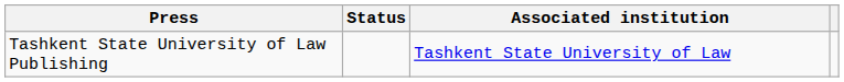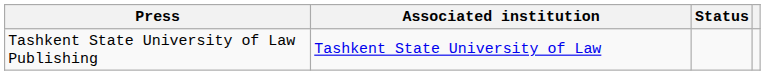columns swapped: Associated institution <-> Status
